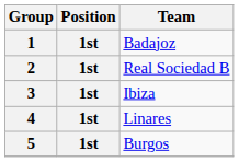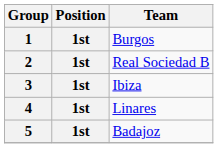1 | Team: Badajoz -> Burgos
5 | Team: Burgos -> Badajoz
